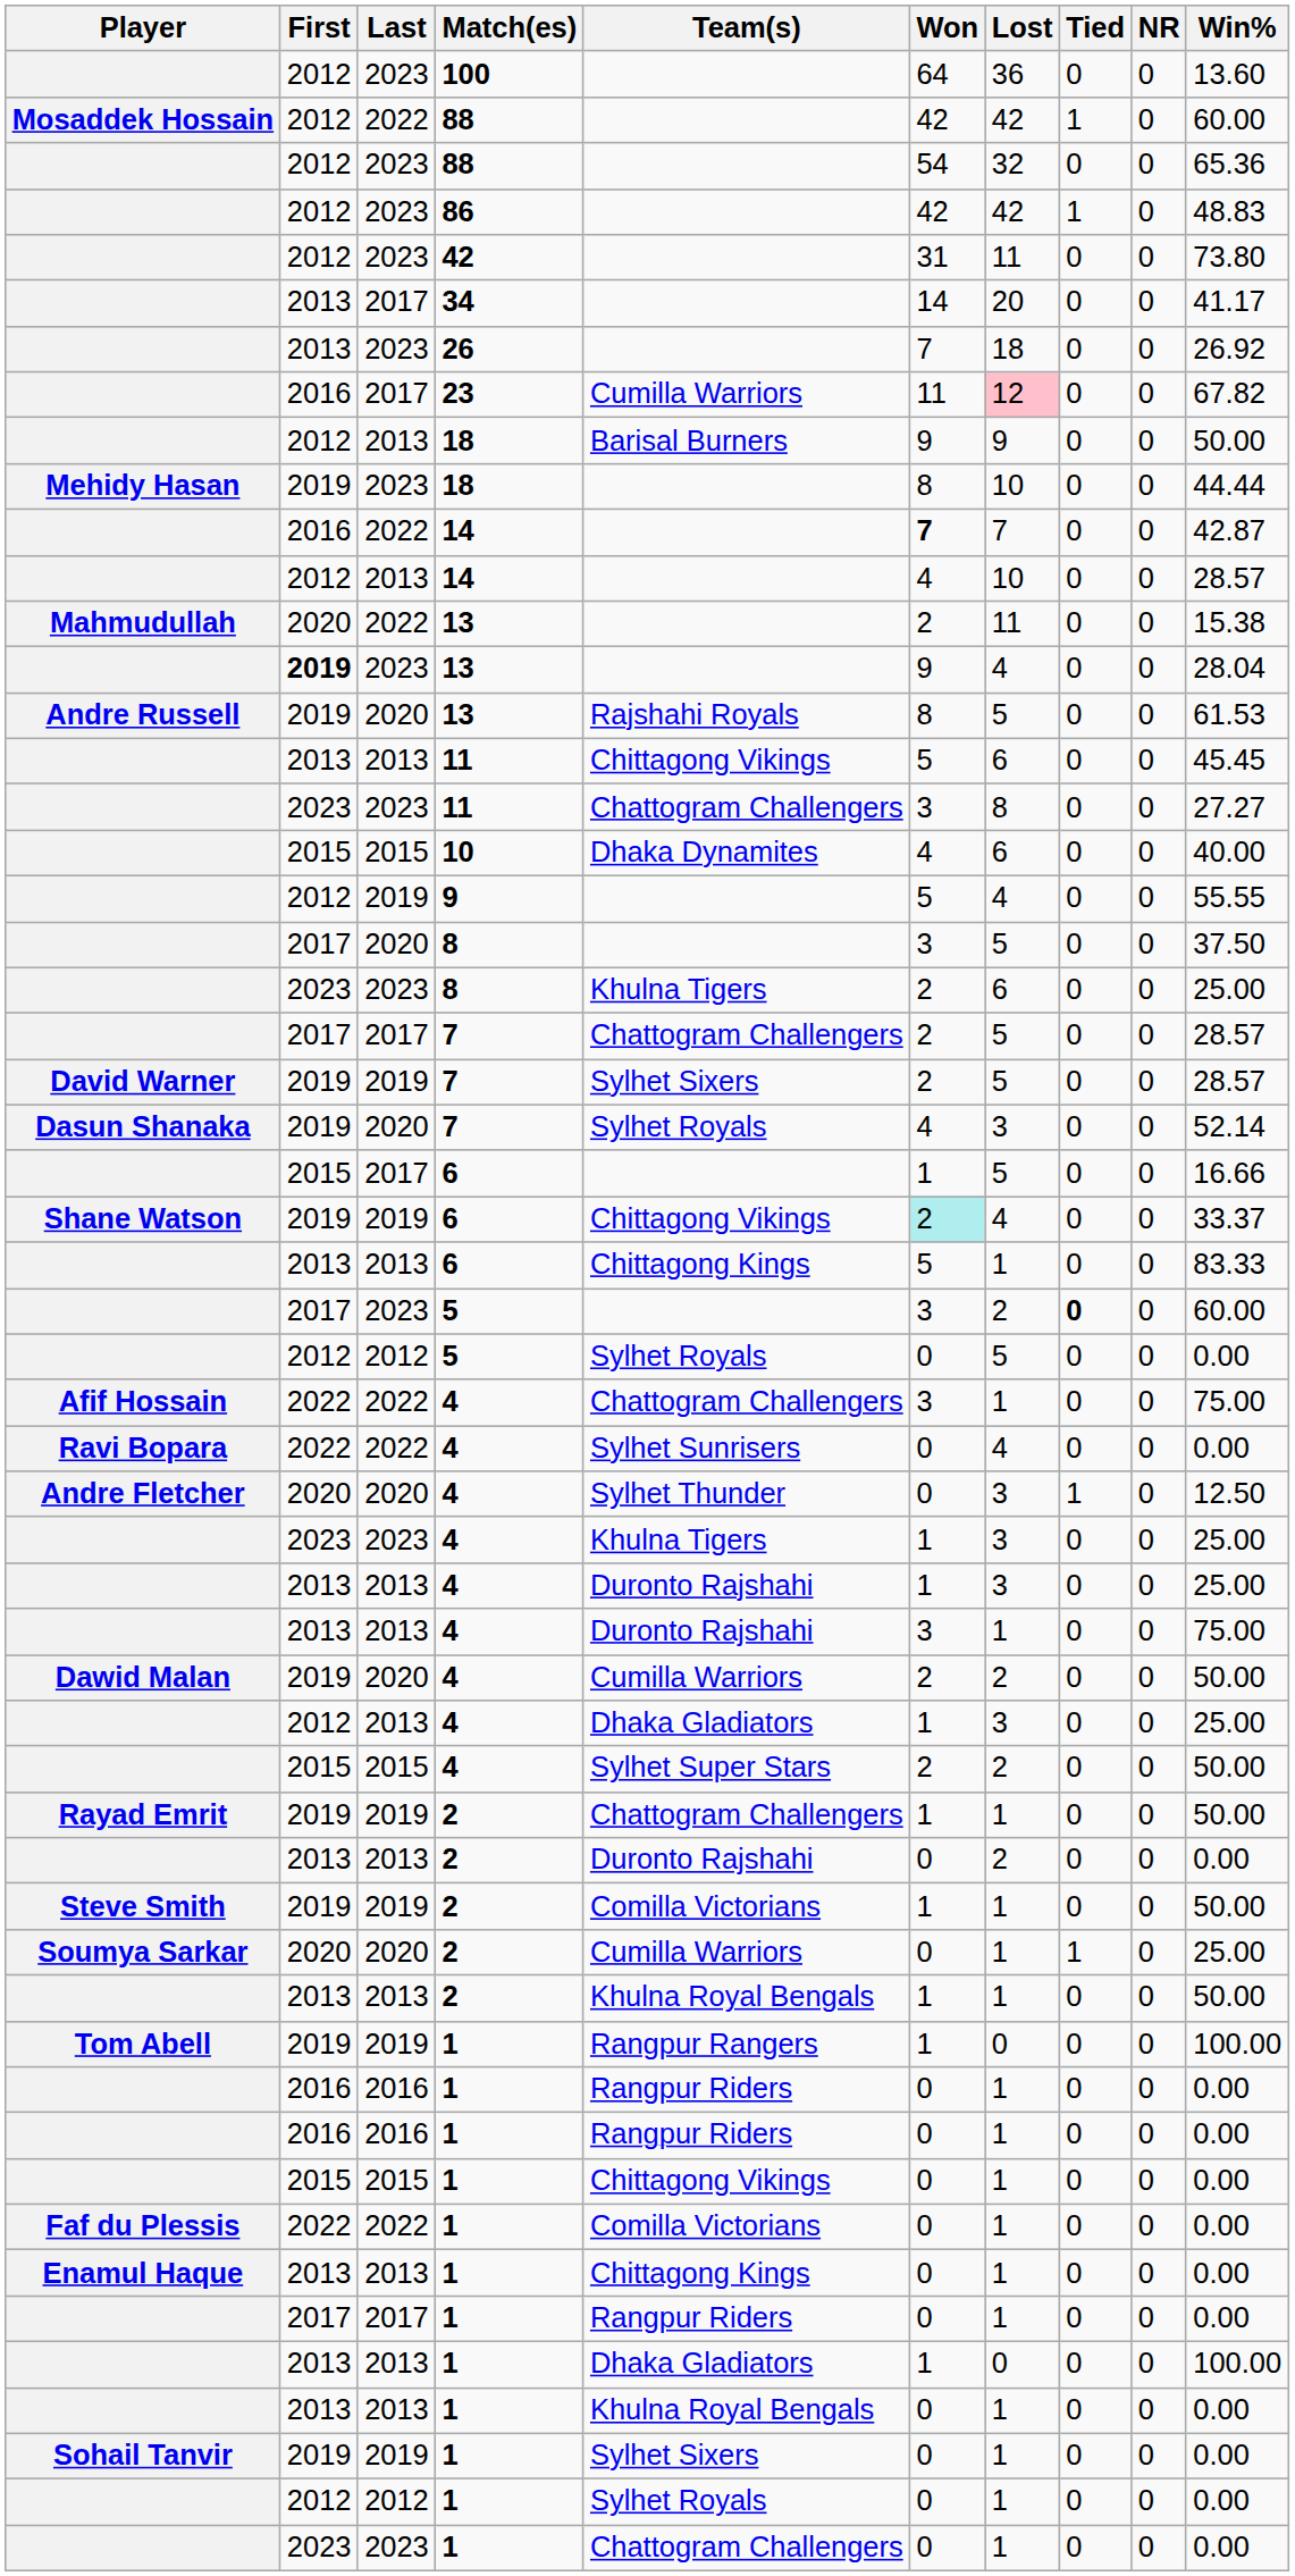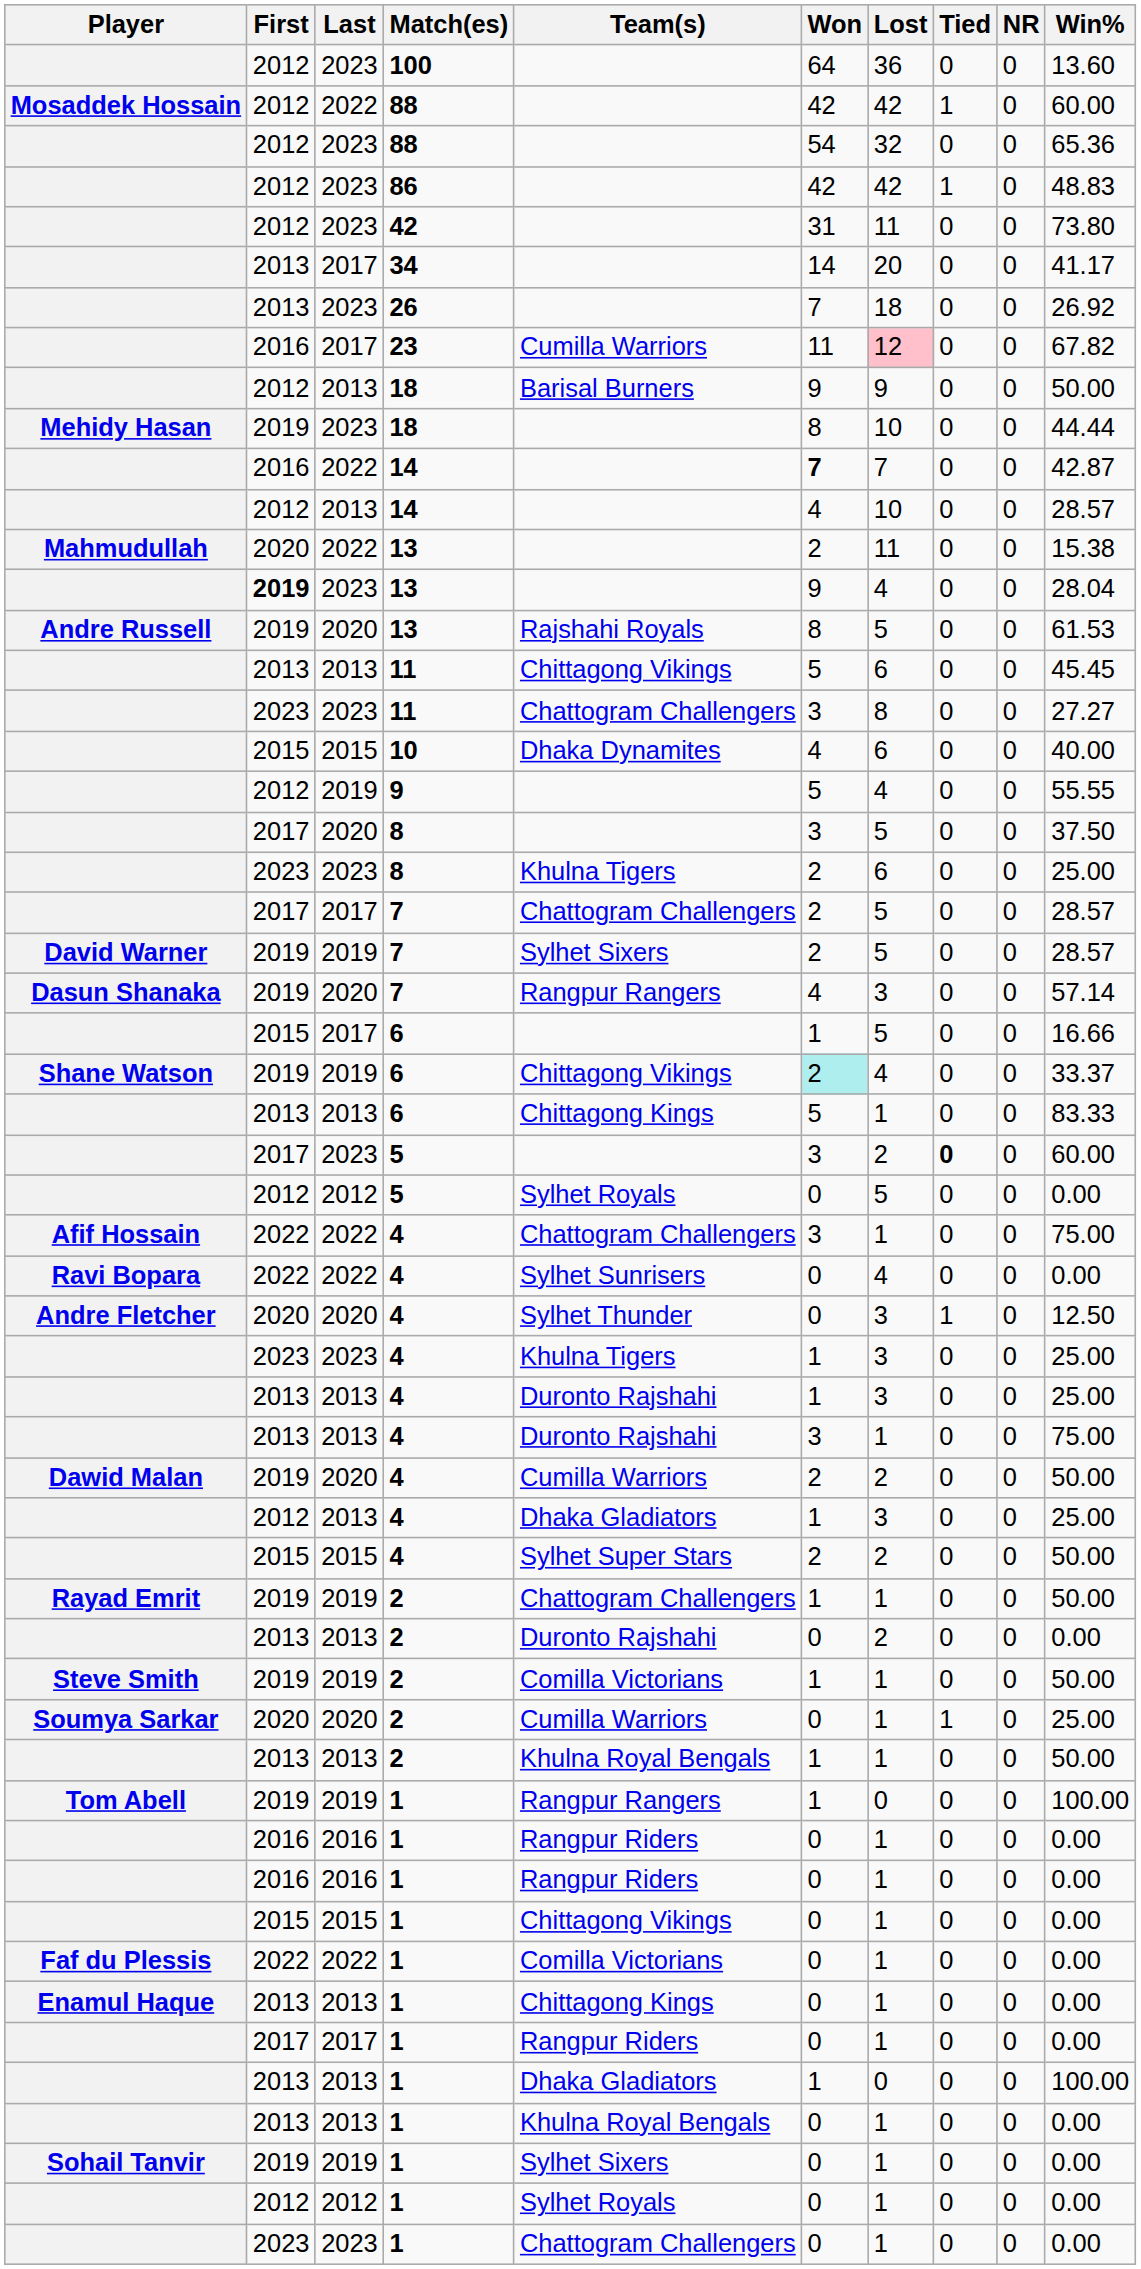2020 / 7 | Team(s): Sylhet Royals -> Rangpur Rangers
2020 / 7 | Win%: 52.14 -> 57.14
